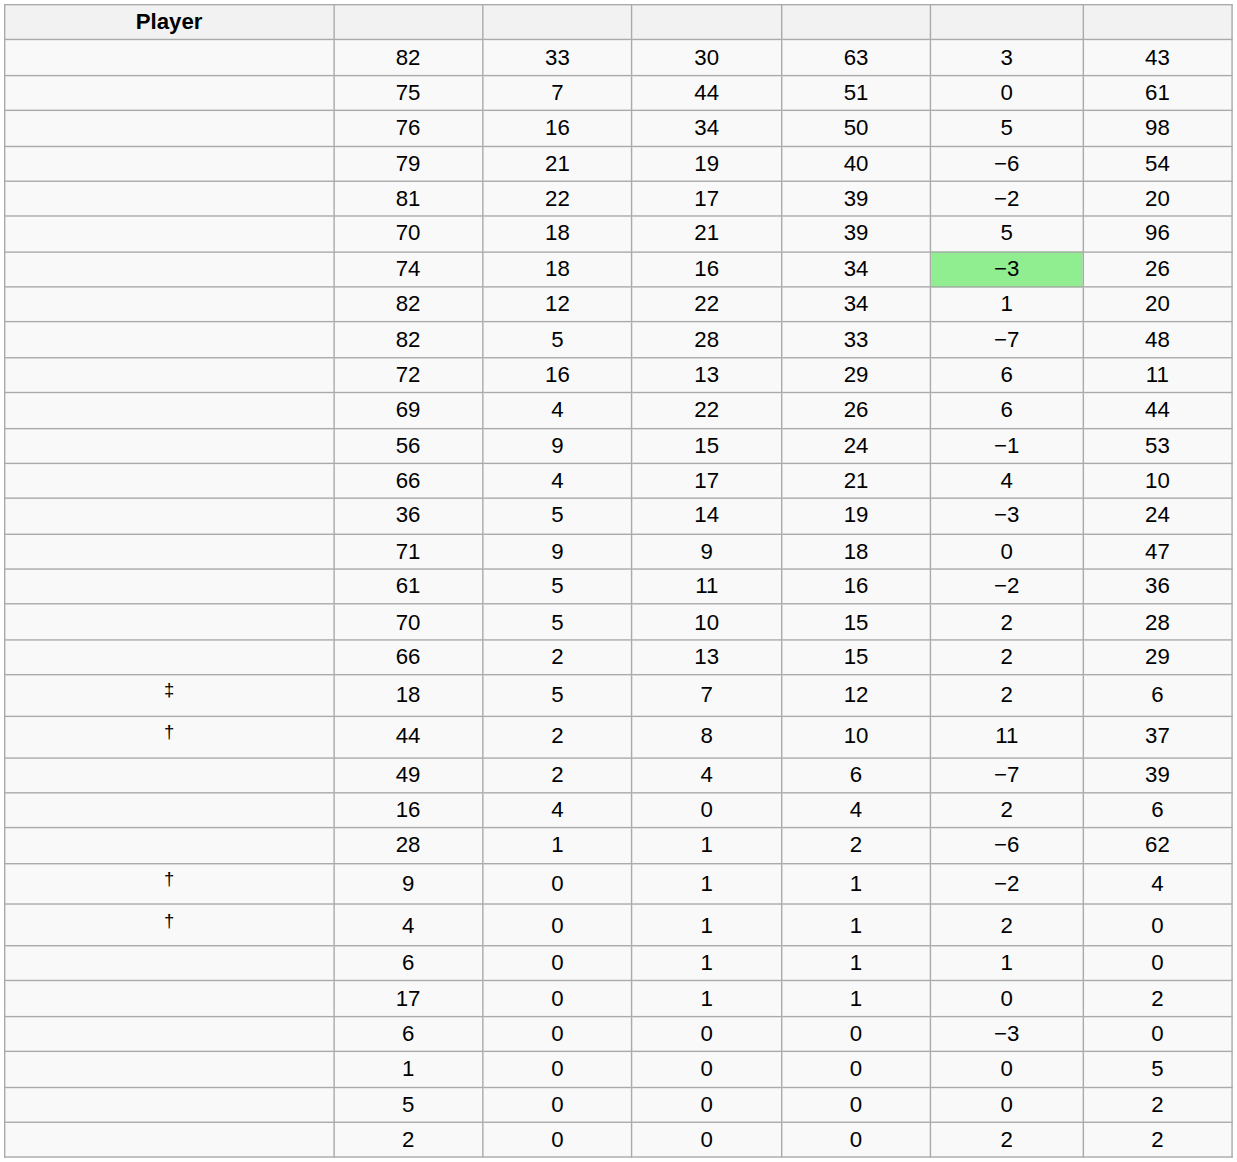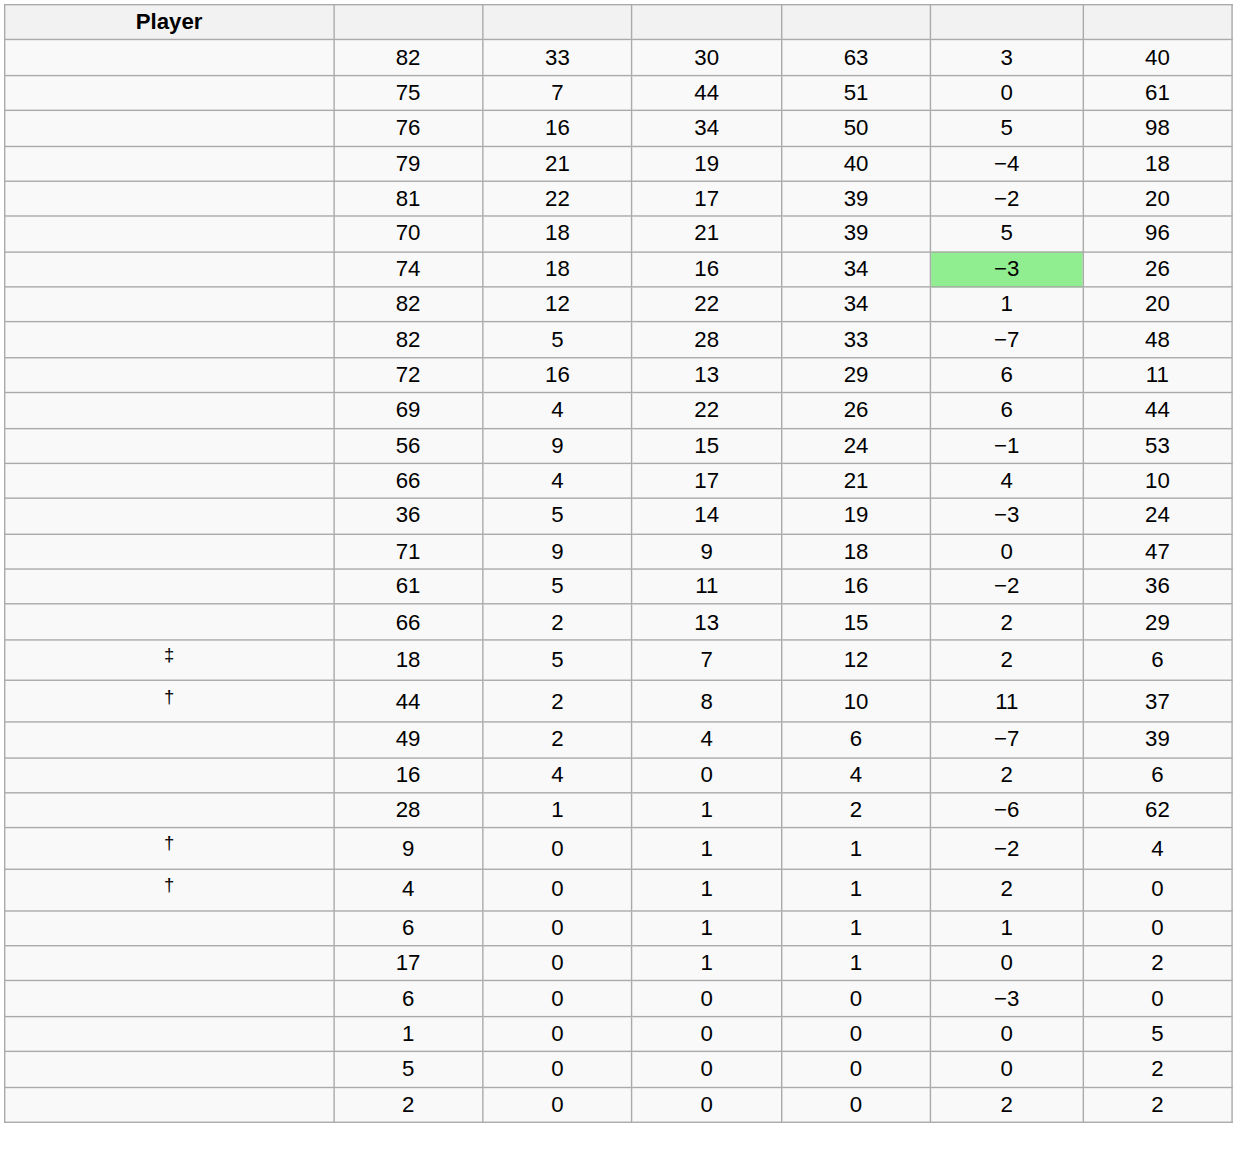82 / 30 | column 7: 43 -> 40
79 | column 6: −6 -> −4
79 | column 7: 54 -> 18
- row: 70 | 5 | 10 | 15 | 2 | 28
